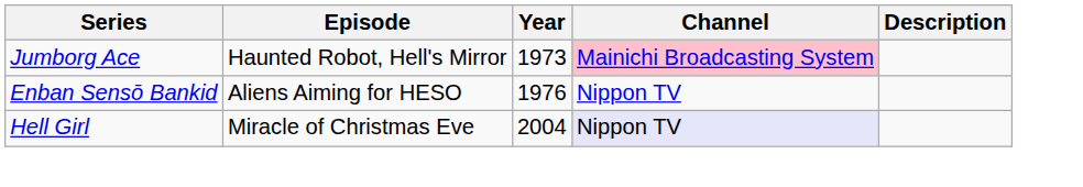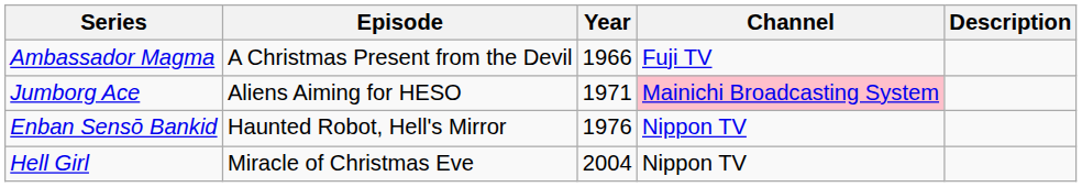+ row: Ambassador Magma | A Christmas Present from the Devil | 1966 | Fuji TV
Jumborg Ace | Episode: Haunted Robot, Hell's Mirror -> Aliens Aiming for HESO
Jumborg Ace | Year: 1973 -> 1971
Enban Sensō Bankid | Episode: Aliens Aiming for HESO -> Haunted Robot, Hell's Mirror
Hell Girl | Channel: lavender background -> no background
